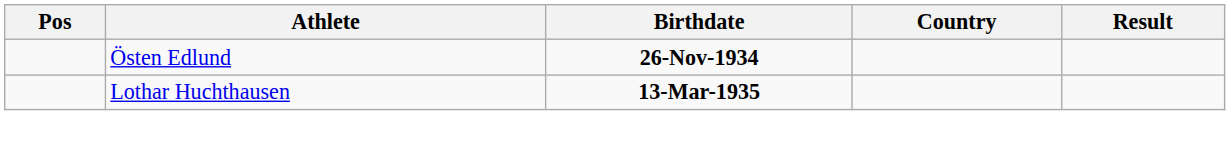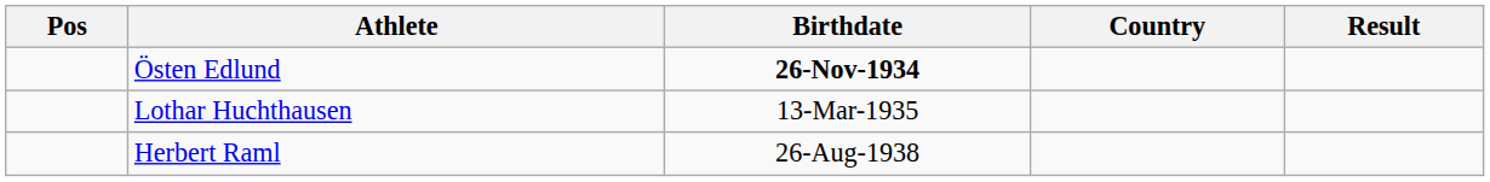Lothar Huchthausen | Birthdate: bold -> normal
+ row: Herbert Raml | 26-Aug-1938
